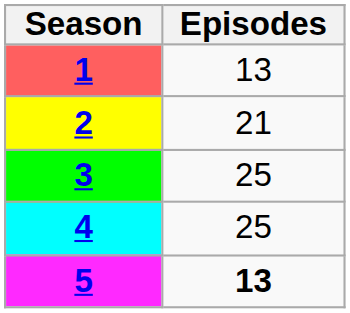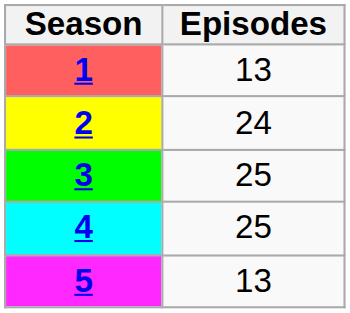2 | Episodes: 21 -> 24
5 | Episodes: bold -> normal
